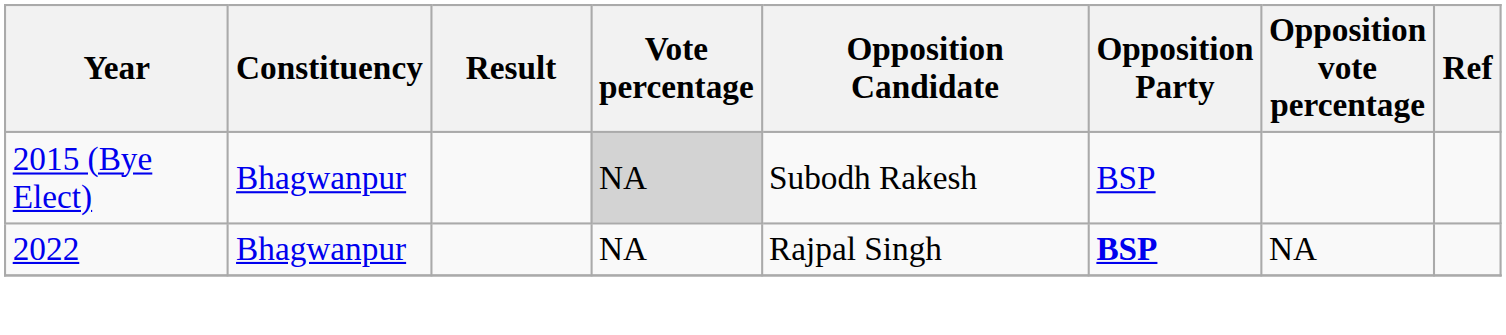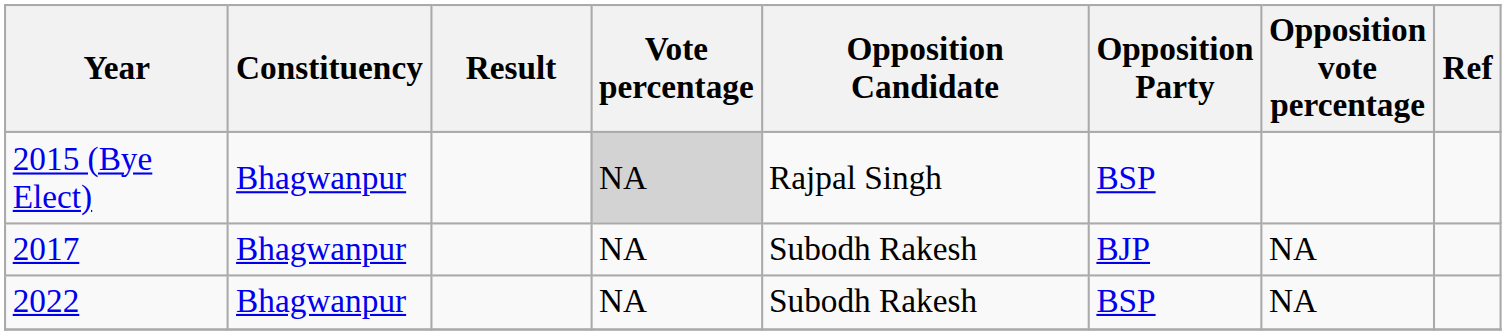2015 (Bye Elect) | Opposition Candidate: Subodh Rakesh -> Rajpal Singh
+ row: 2017 | Bhagwanpur | NA | Subodh Rakesh | BJP | NA
2022 | Opposition Candidate: Rajpal Singh -> Subodh Rakesh
2022 | Opposition Party: bold -> normal
